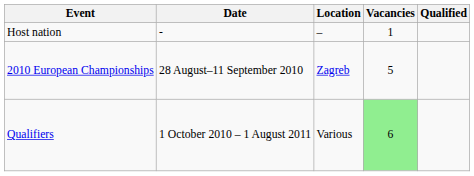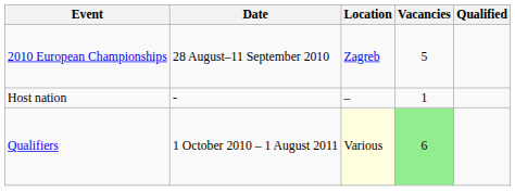rows swapped: Host nation <-> 2010 European Championships
Qualifiers | Location: no background -> lightyellow background
